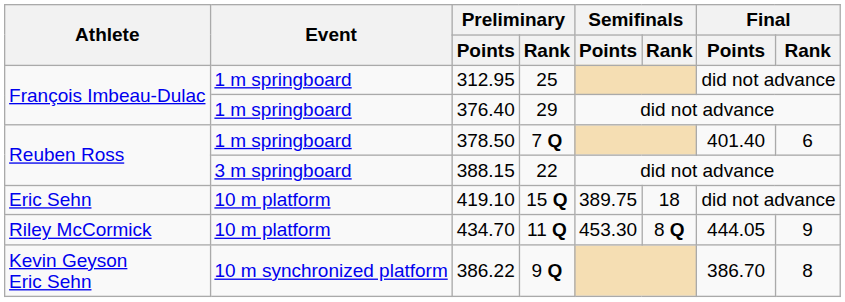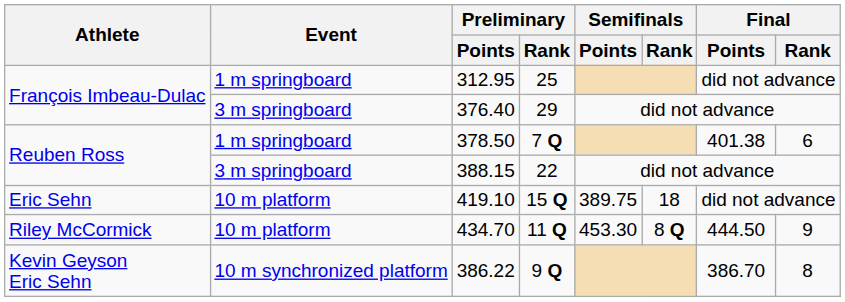376.40 | Event: 1 m springboard -> 3 m springboard
378.50 | Final / Points: 401.40 -> 401.38
434.70 | Final / Points: 444.05 -> 444.50
